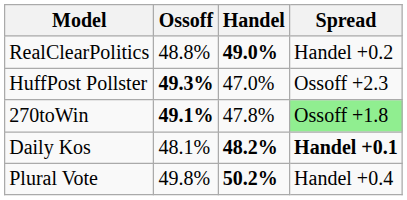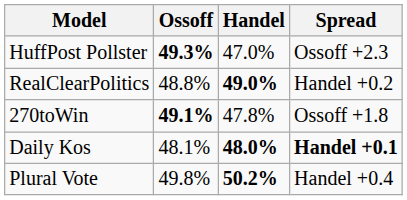rows swapped: HuffPost Pollster <-> RealClearPolitics
270toWin | Spread: lightgreen background -> no background
Daily Kos | Handel: 48.2% -> 48.0%
